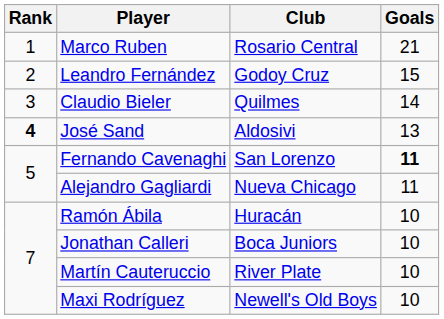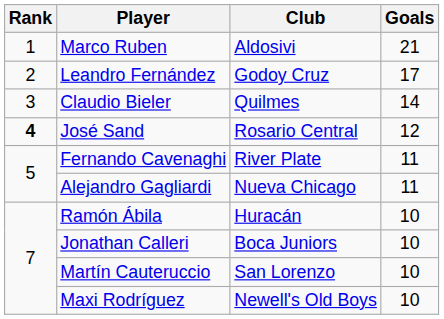Marco Ruben | Club: Rosario Central -> Aldosivi
Leandro Fernández | Goals: 15 -> 17
José Sand | Club: Aldosivi -> Rosario Central
José Sand | Goals: 13 -> 12
Fernando Cavenaghi | Club: San Lorenzo -> River Plate
Fernando Cavenaghi | Goals: bold -> normal
Martín Cauteruccio | Club: River Plate -> San Lorenzo
